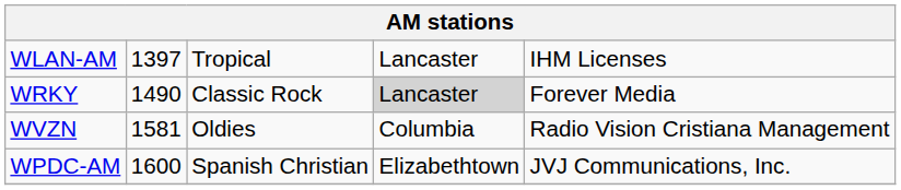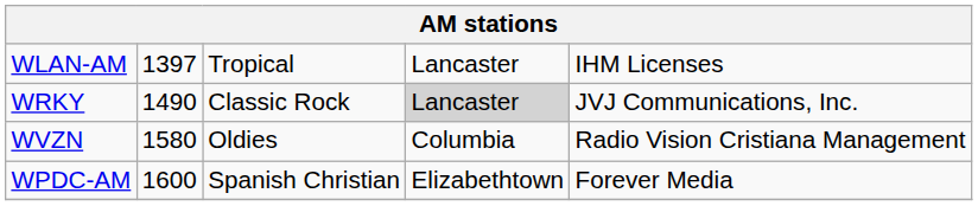WRKY | column 5: Forever Media -> JVJ Communications, Inc.
WVZN | column 2: 1581 -> 1580
WPDC-AM | column 5: JVJ Communications, Inc. -> Forever Media
